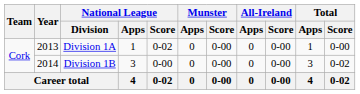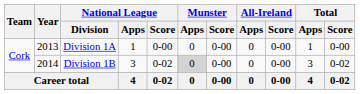Division 1A | National League / Score: 0-02 -> 0-00
Division 1B | National League / Score: 0-00 -> 0-02
Division 1B | Munster / Apps: no background -> lightgrey background
